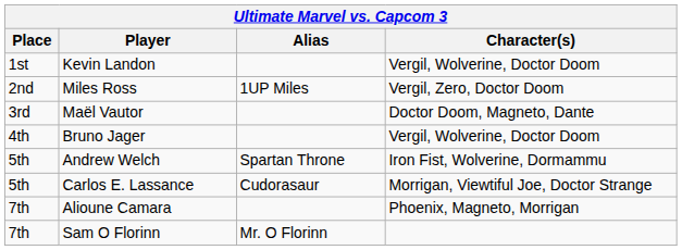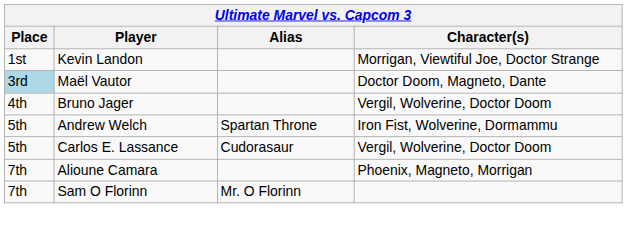Kevin Landon | Character(s): Vergil, Wolverine, Doctor Doom -> Morrigan, Viewtiful Joe, Doctor Strange
- row: 2nd | Miles Ross | 1UP Miles | Vergil, Zero, Doctor Doom
Maël Vautor | Place: no background -> lightblue background
Carlos E. Lassance | Character(s): Morrigan, Viewtiful Joe, Doctor Strange -> Vergil, Wolverine, Doctor Doom
